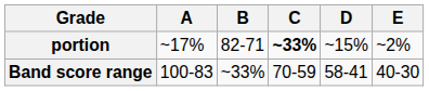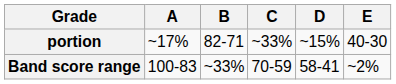portion | C: bold -> normal
portion | E: ~2% -> 40-30
Band score range | E: 40-30 -> ~2%
